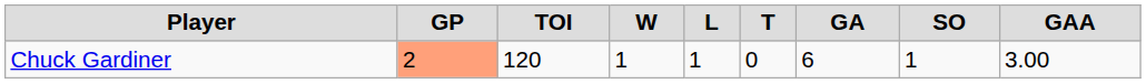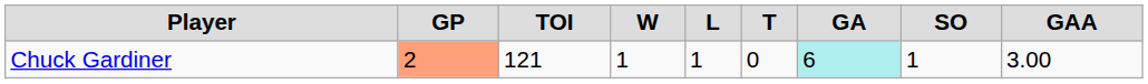Chuck Gardiner | TOI: 120 -> 121
Chuck Gardiner | GA: no background -> paleturquoise background
